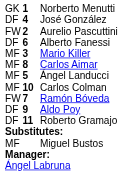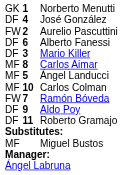Mario Killer | column 1: MF -> DF
